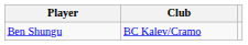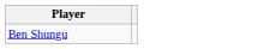- column: Club | BC Kalev/Cramo
